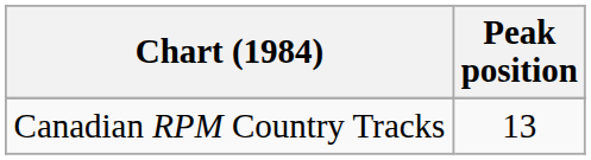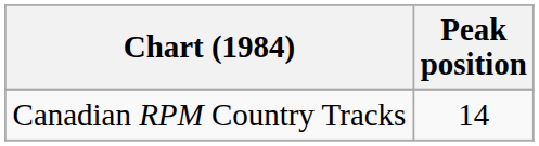Canadian RPM Country Tracks | Peak position: 13 -> 14
